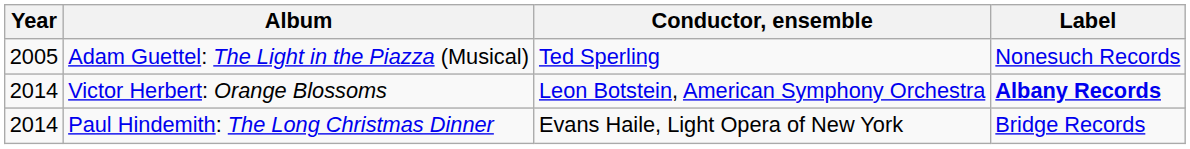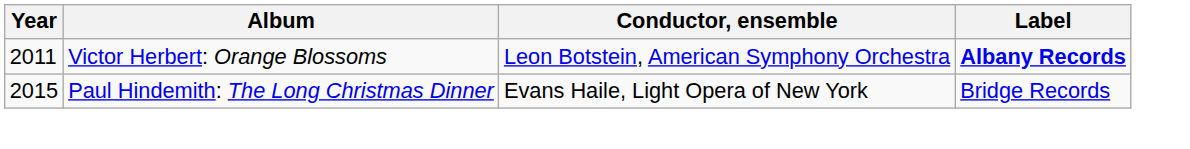- row: 2005 | Adam Guettel: The Light in the Piazza (Musical) | Ted Sperling | Nonesuch Records
Victor Herbert: Orange Blossoms | Year: 2014 -> 2011
Paul Hindemith: The Long Christmas Dinner | Year: 2014 -> 2015
